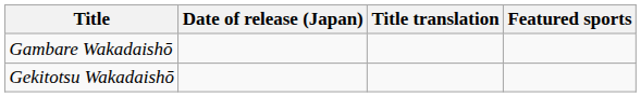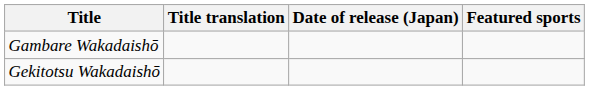columns swapped: Title translation <-> Date of release (Japan)
